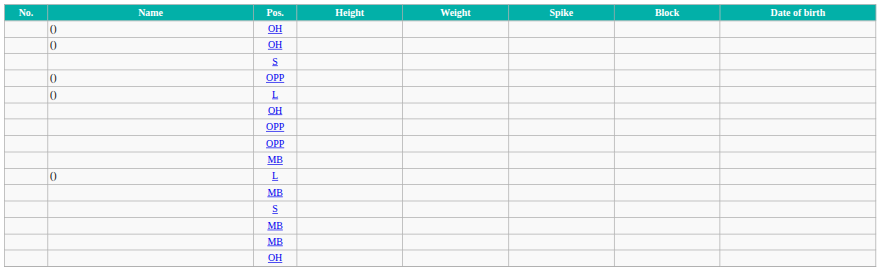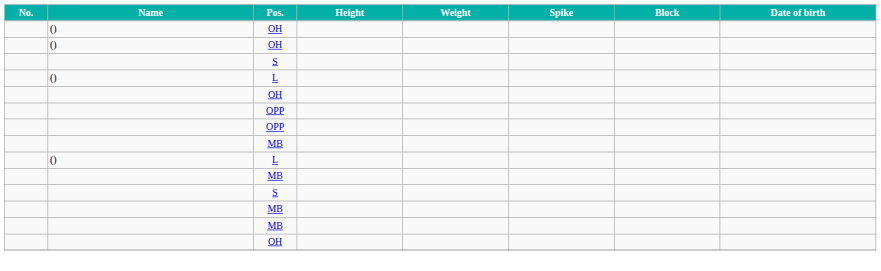- row: () | OPP
